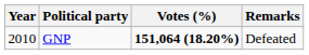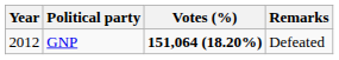GNP | Year: 2010 -> 2012
